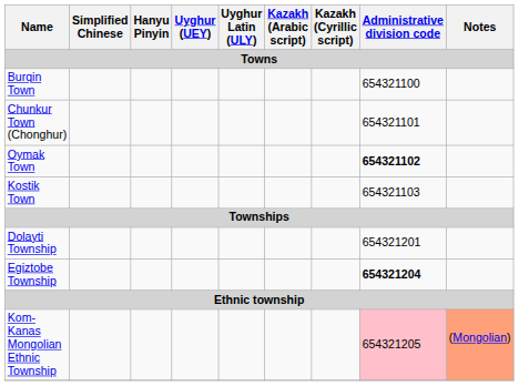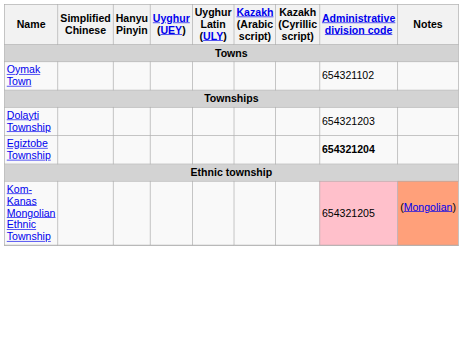- row: Burqin Town | 654321100
- row: Chunkur Town (Chonghur) | 654321101
Oymak Town | Administrative division code: bold -> normal
- row: Kostik Town | 654321103
Dolayti Township | Administrative division code: 654321201 -> 654321203
